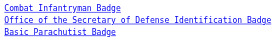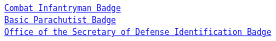rows swapped: Basic Parachutist Badge <-> Office of the Secretary of Defense Identification Badge
